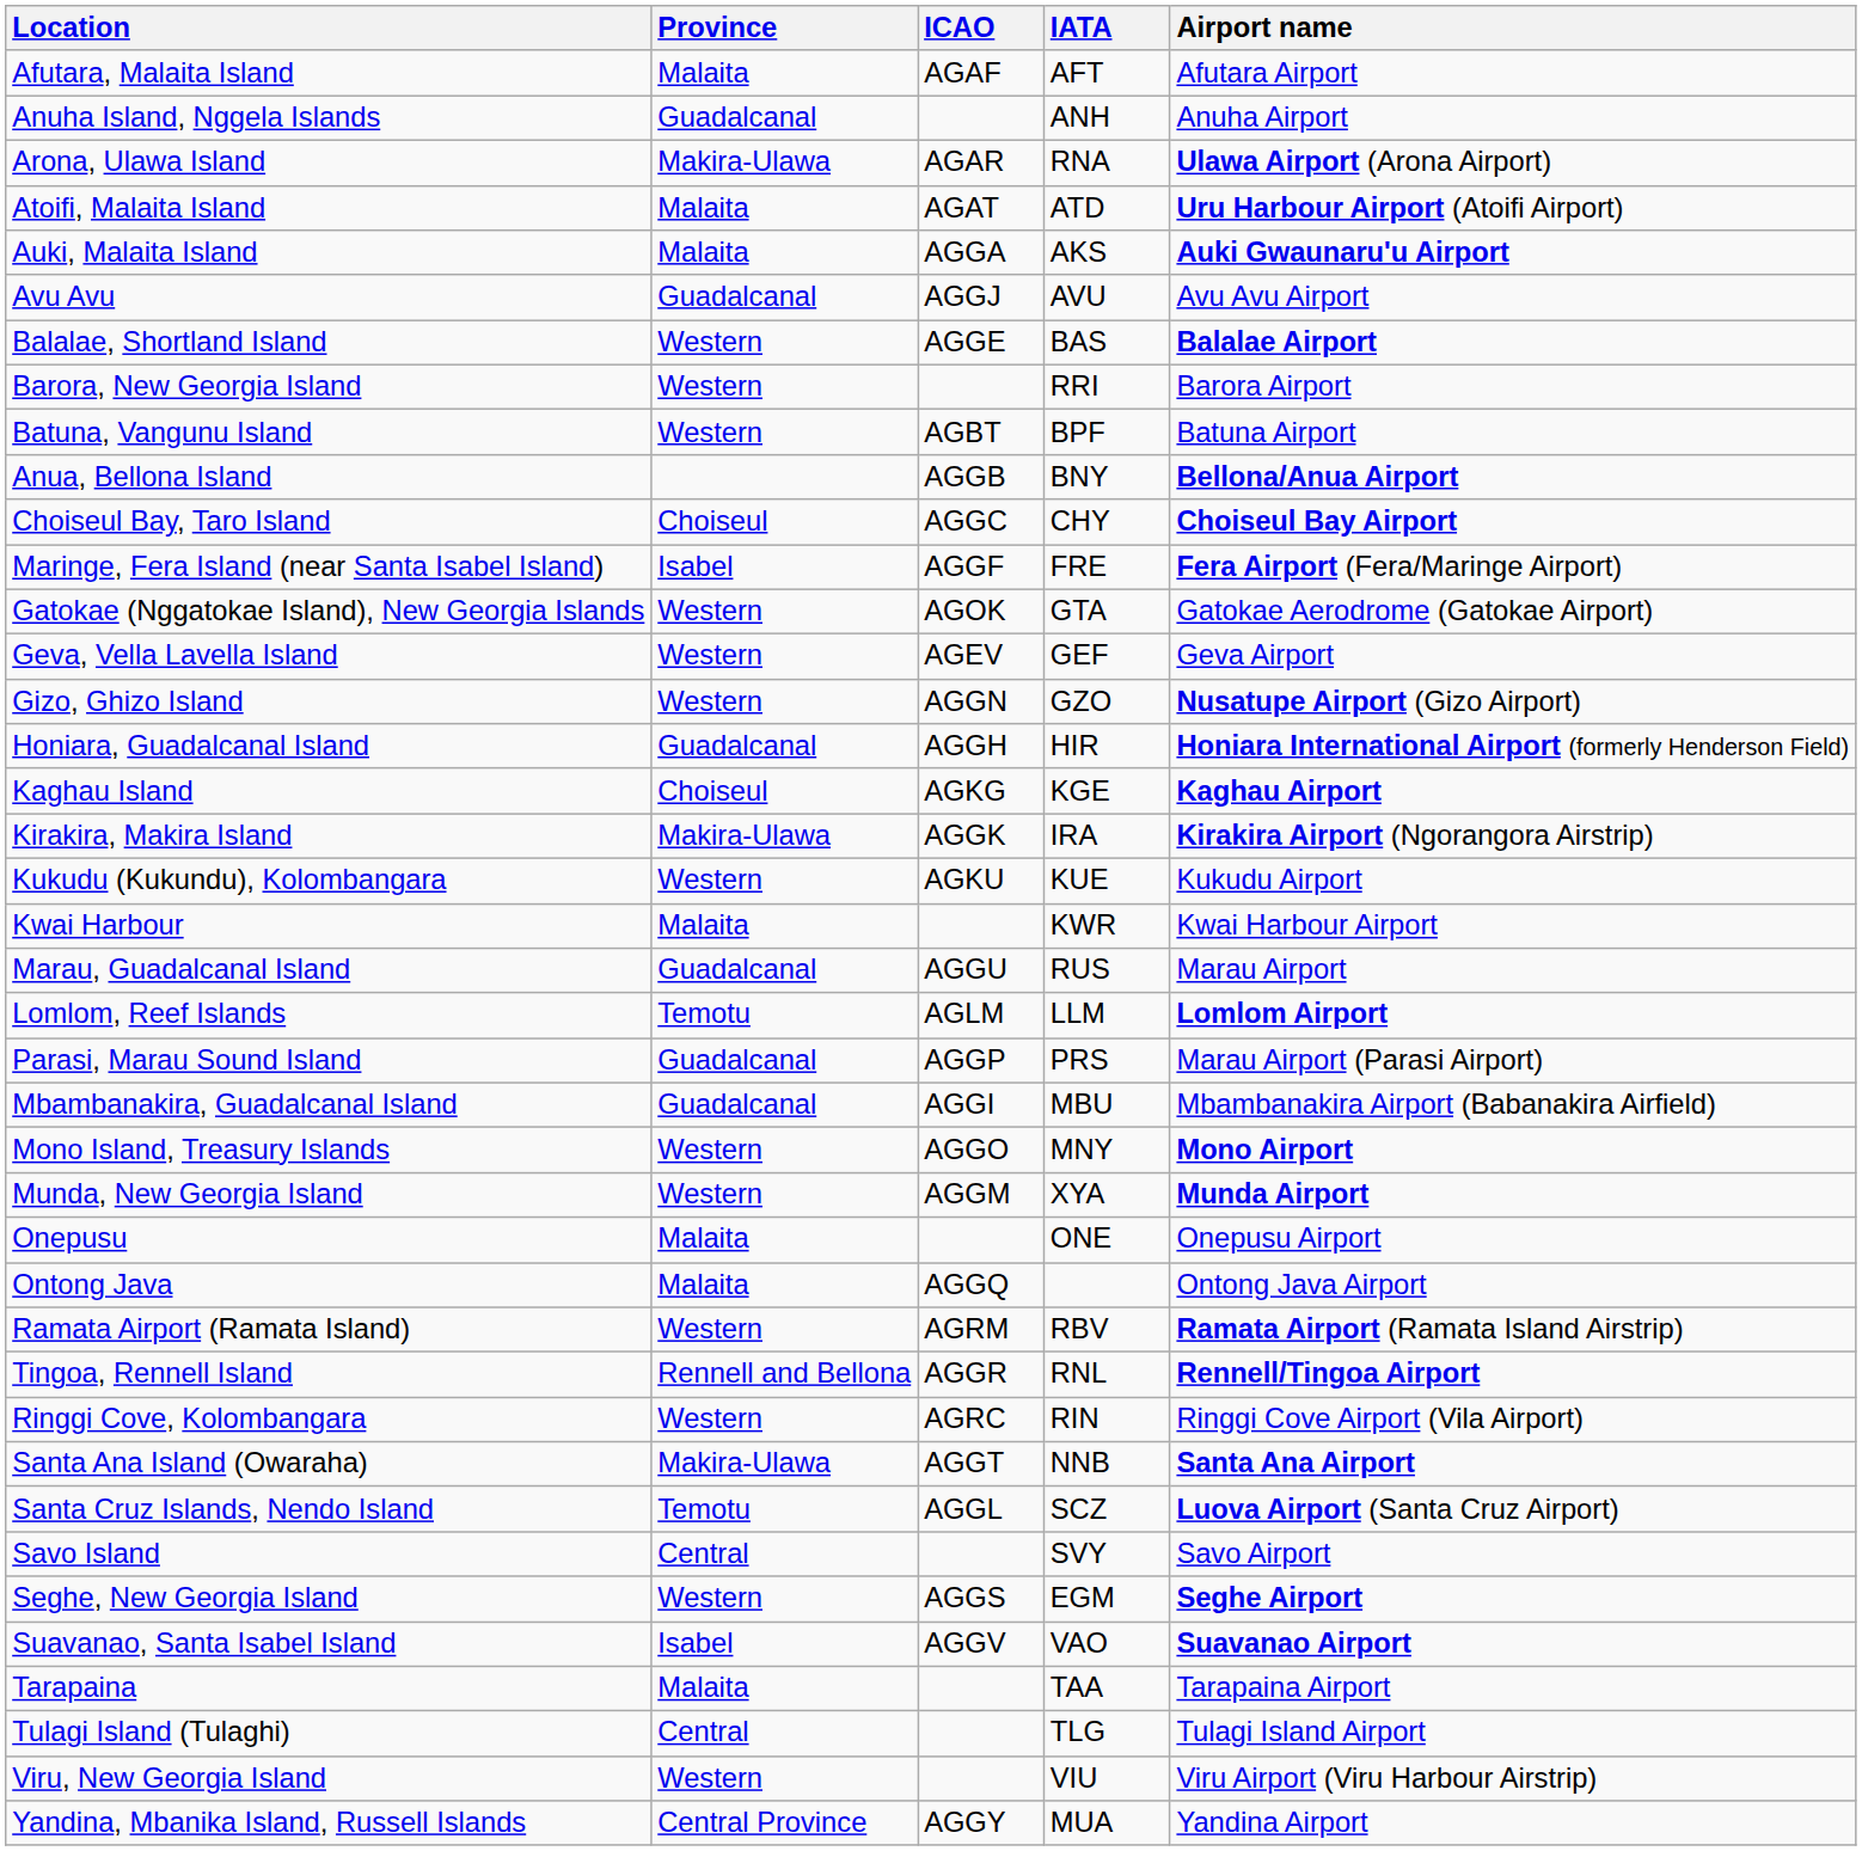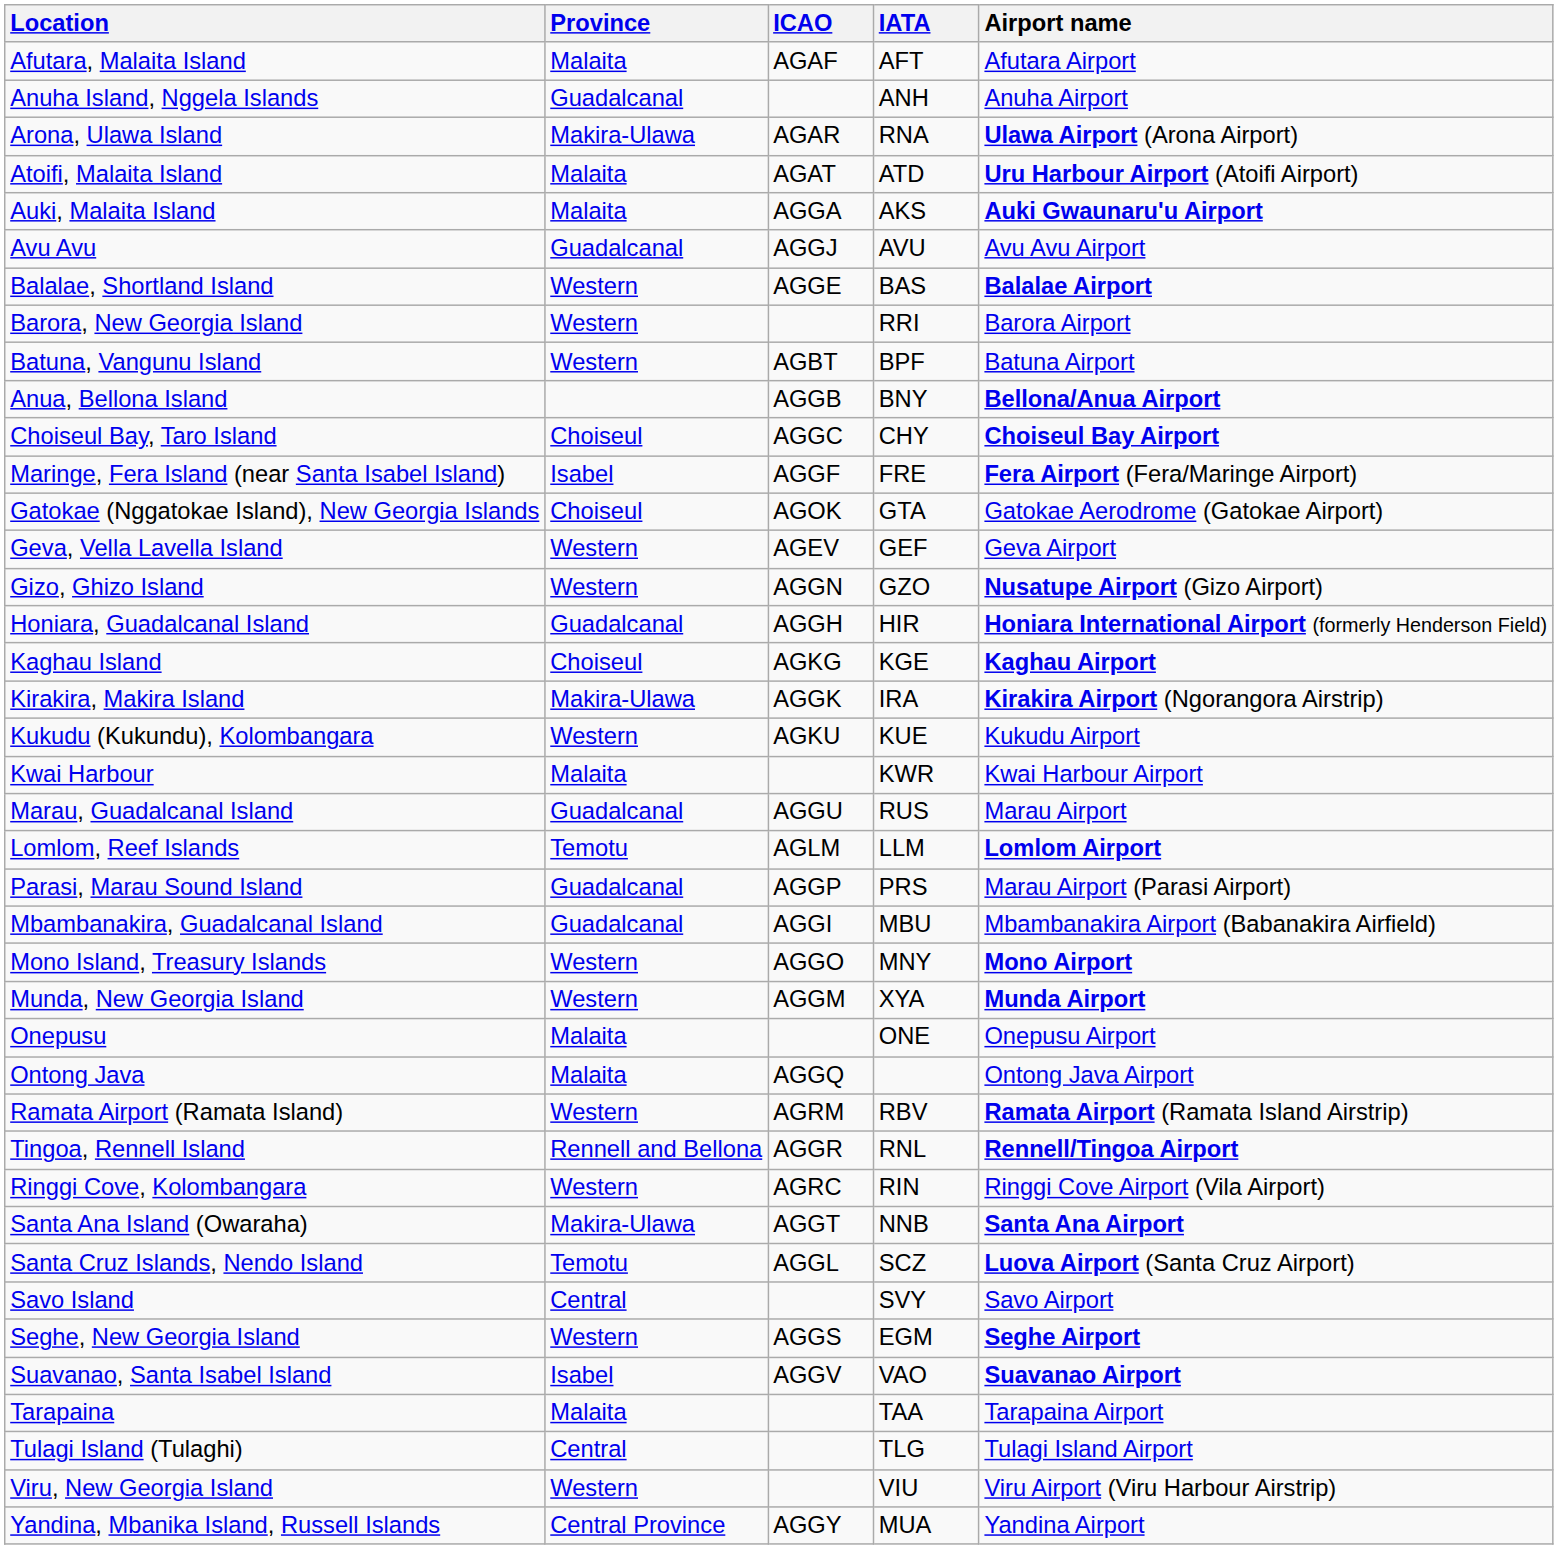Gatokae (Nggatokae Island), New Georgia Islands | Province: Western -> Choiseul
